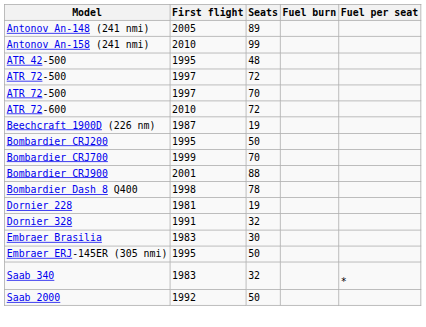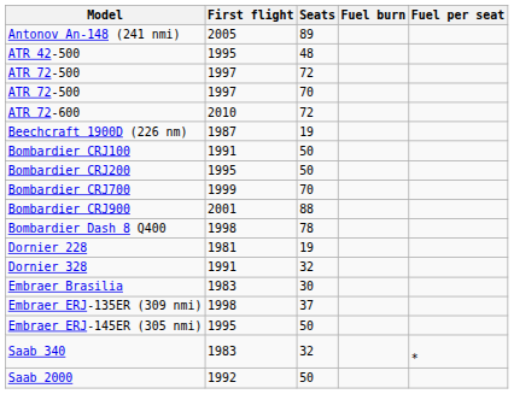- row: Antonov An-158 (241 nmi) | 2010 | 99
+ row: Bombardier CRJ100 | 1991 | 50
+ row: Embraer ERJ-135ER (309 nmi) | 1998 | 37
